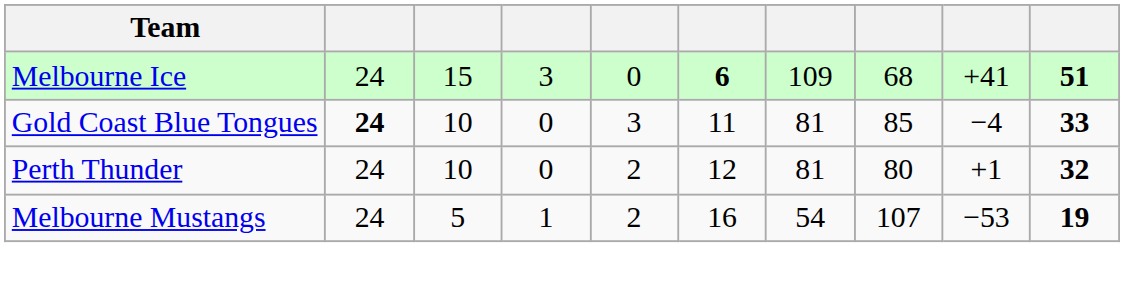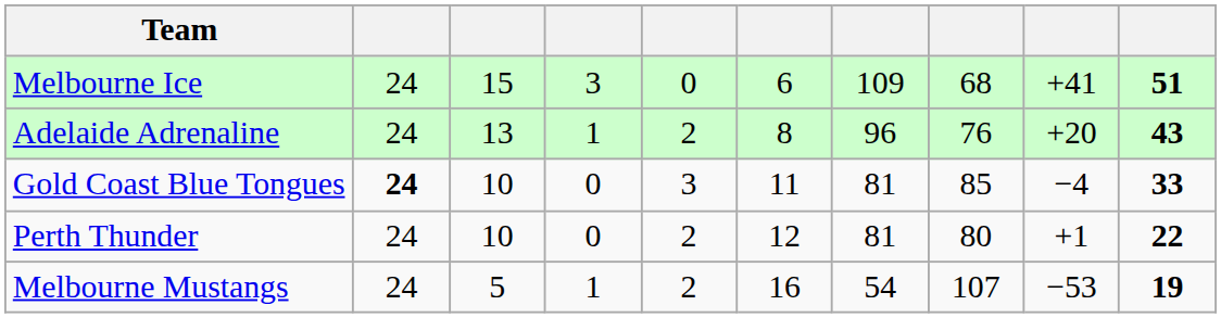Melbourne Ice | column 6: bold -> normal
+ row: Adelaide Adrenaline | 24 | 13 | 1 | 2 | 8 | 96 | 76 | +20 | 43
Perth Thunder | column 10: 32 -> 22
